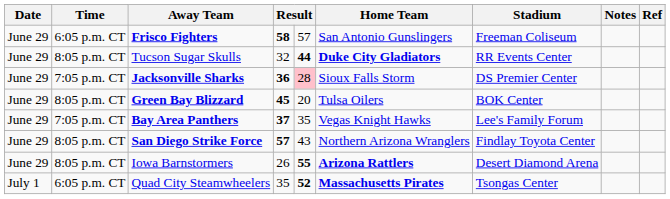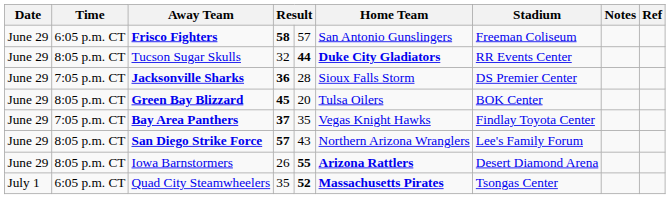Jacksonville Sharks | column 5: pink background -> no background
Bay Area Panthers | Stadium: Lee's Family Forum -> Findlay Toyota Center
San Diego Strike Force | Stadium: Findlay Toyota Center -> Lee's Family Forum
